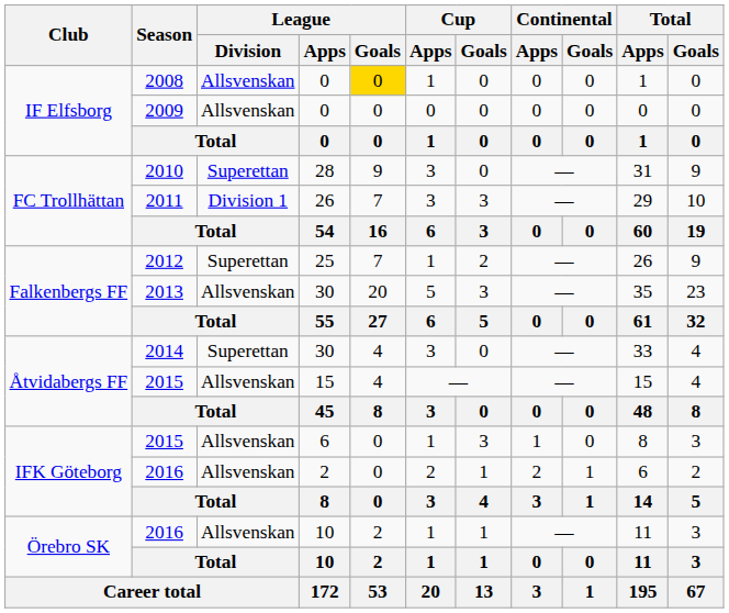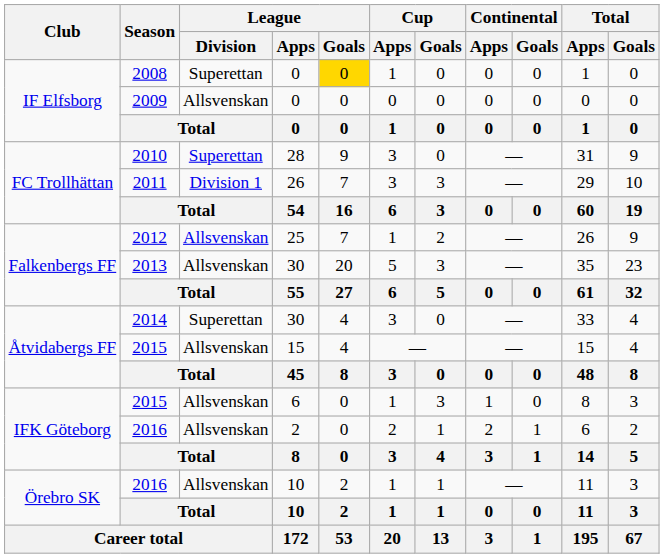2008 | League / Division: Allsvenskan -> Superettan
2012 | League / Division: Superettan -> Allsvenskan
